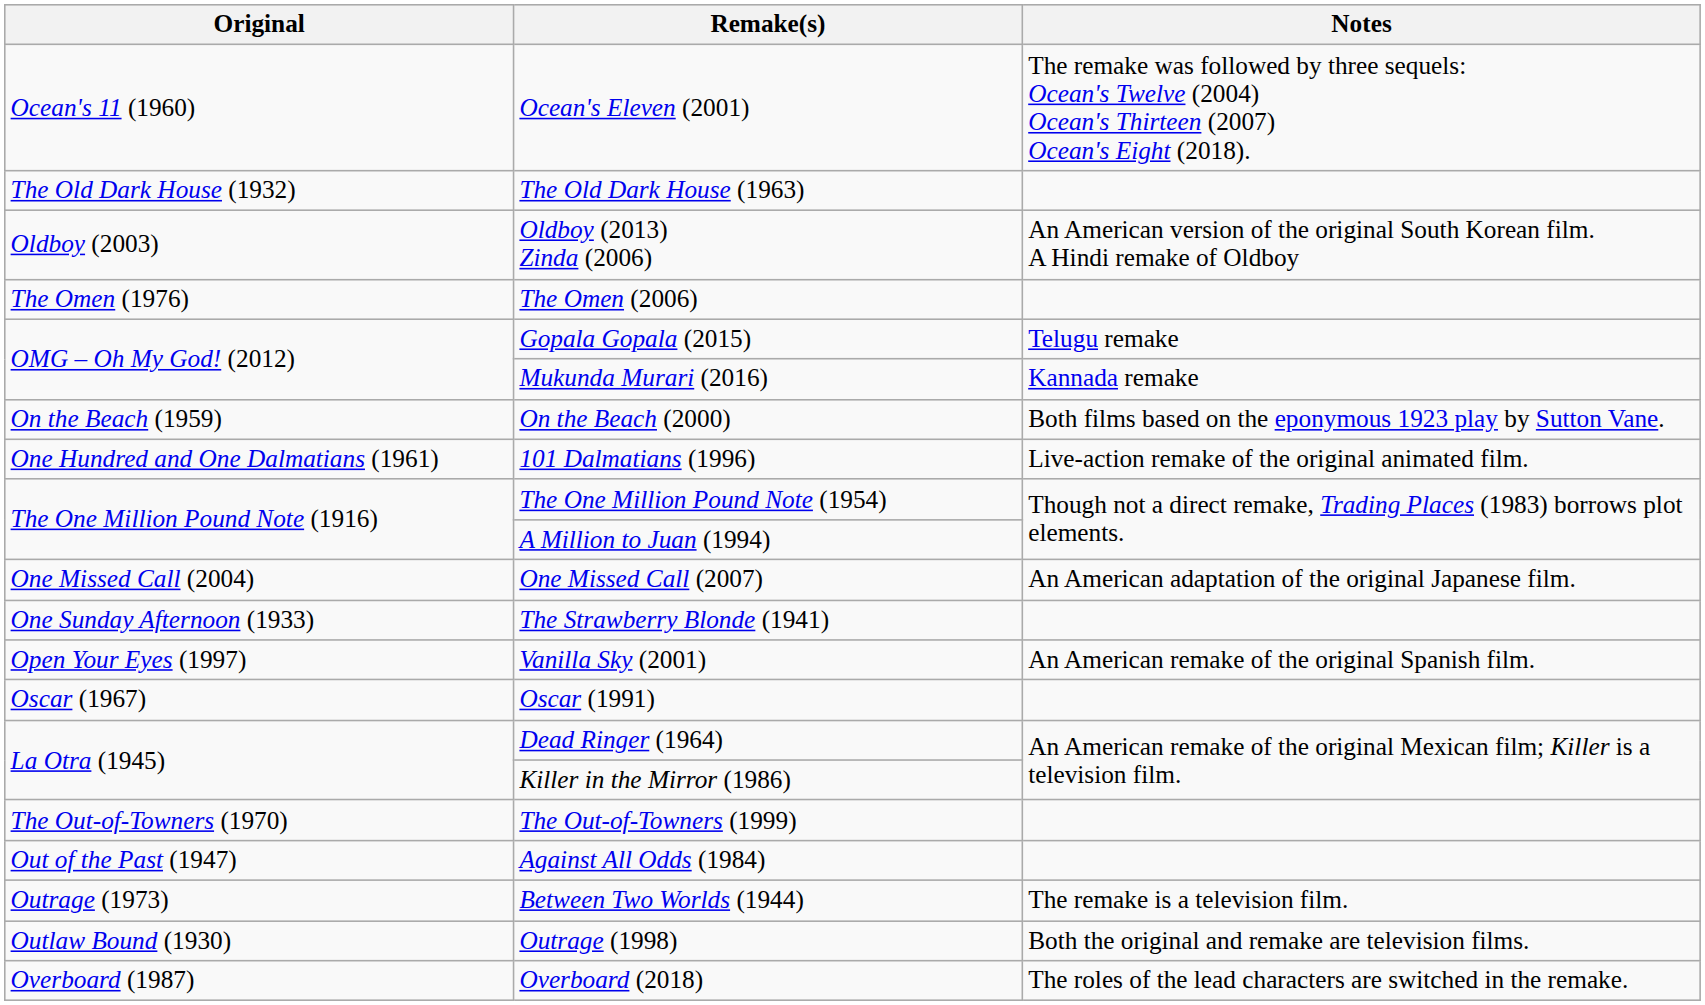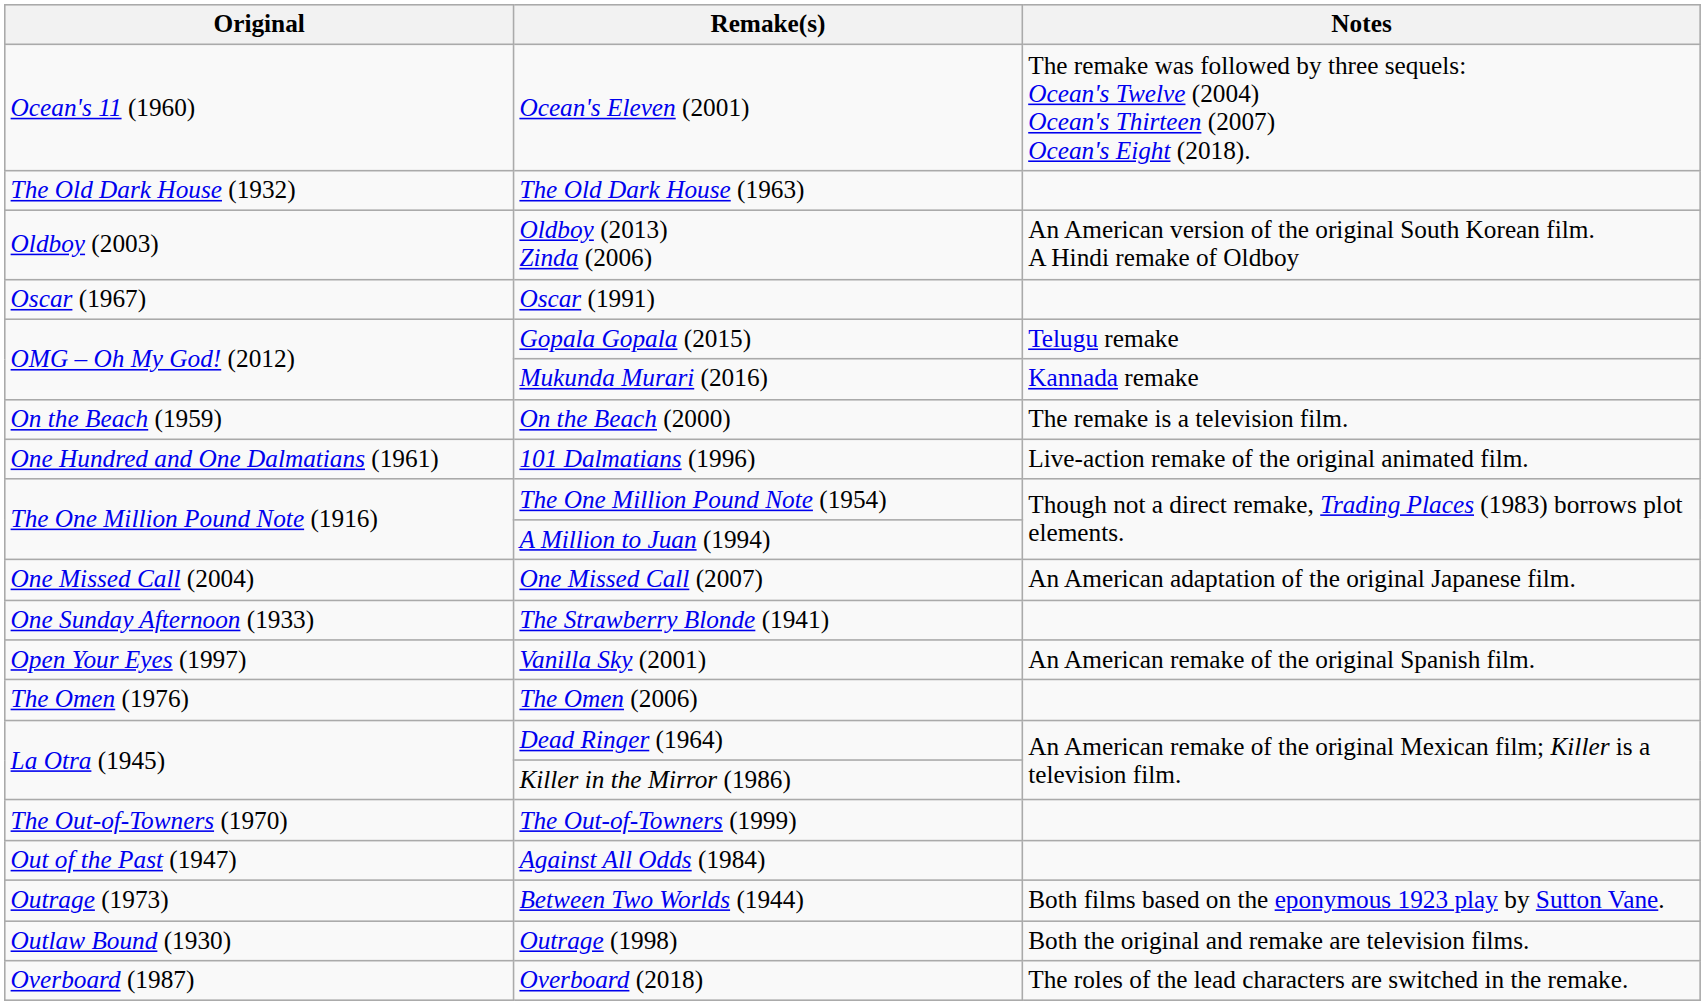rows swapped: The Omen (2006) <-> Oscar (1991)
On the Beach (2000) | Notes: Both films based on the eponymous 1923 play by Sutton Vane. -> The remake is a television film.
Between Two Worlds (1944) | Notes: The remake is a television film. -> Both films based on the eponymous 1923 play by Sutton Vane.
